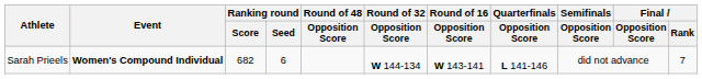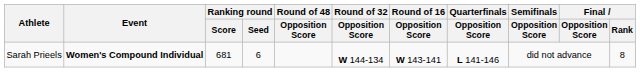Sarah Prieels | Ranking round / Score: 682 -> 681
Sarah Prieels | Final / Rank: 7 -> 8
